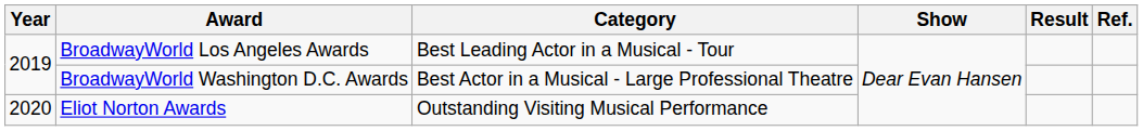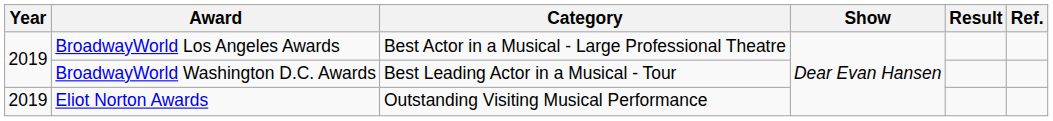BroadwayWorld Los Angeles Awards | Category: Best Leading Actor in a Musical - Tour -> Best Actor in a Musical - Large Professional Theatre
BroadwayWorld Washington D.C. Awards | Category: Best Actor in a Musical - Large Professional Theatre -> Best Leading Actor in a Musical - Tour
Eliot Norton Awards | Year: 2020 -> 2019
